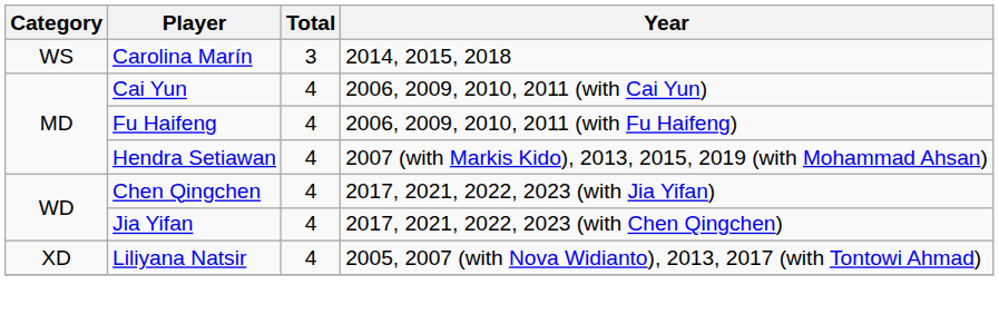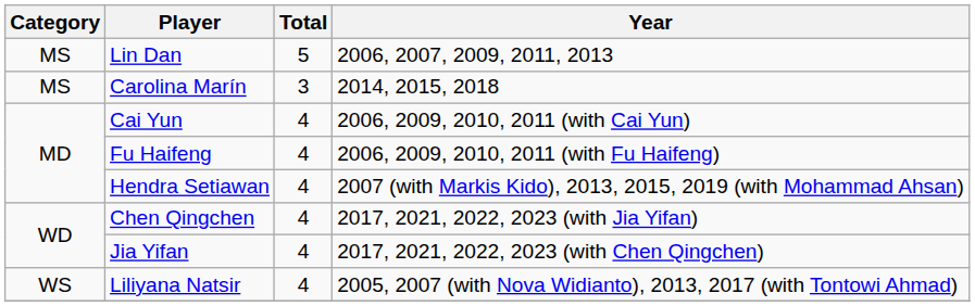+ row: MS | Lin Dan | 5 | 2006, 2007, 2009, 2011, 2013
Carolina Marín | Category: WS -> MS
Liliyana Natsir | Category: XD -> WS
